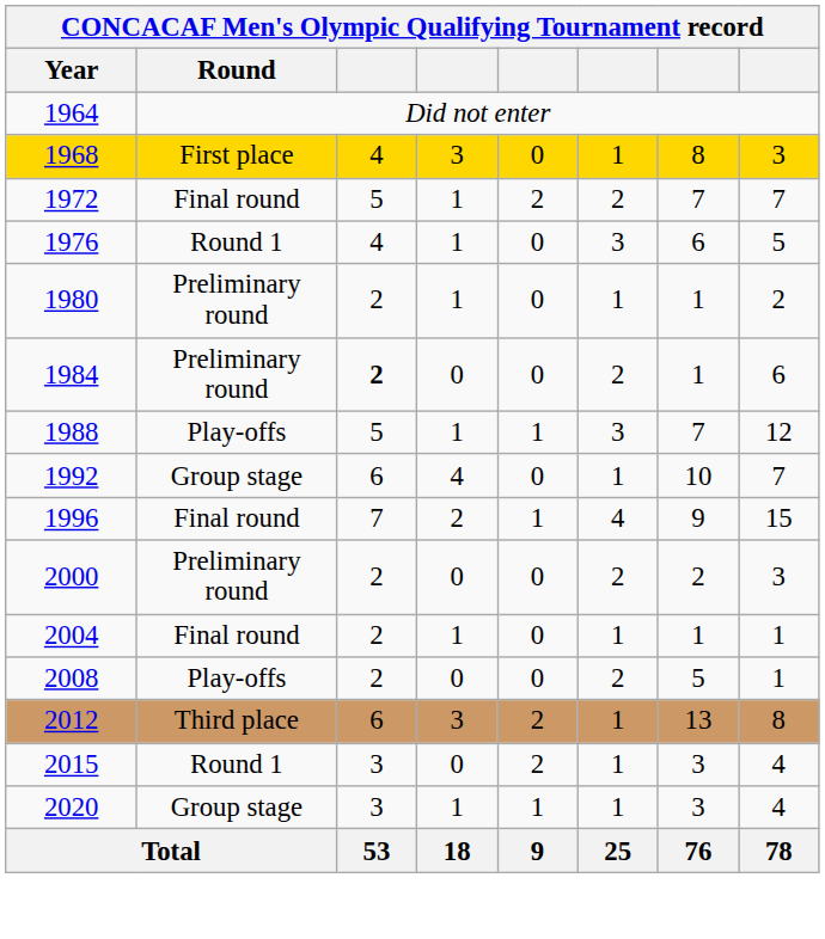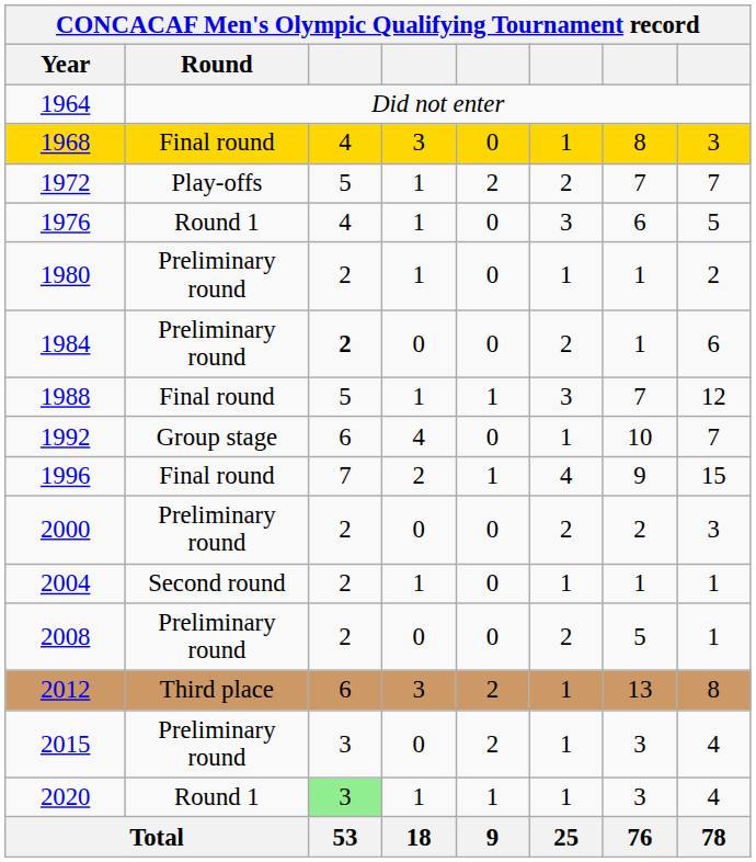1968 | Round: First place -> Final round
1972 | Round: Final round -> Play-offs
1988 | Round: Play-offs -> Final round
2004 | Round: Final round -> Second round
2008 | Round: Play-offs -> Preliminary round
2015 | Round: Round 1 -> Preliminary round
2020 | Round: Group stage -> Round 1
2020 | column 3: no background -> lightgreen background
